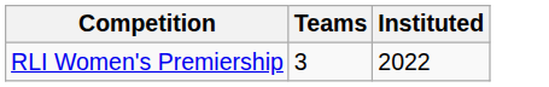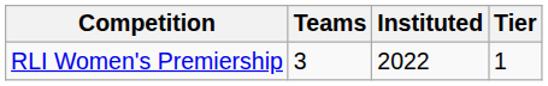+ column: Tier | 1
